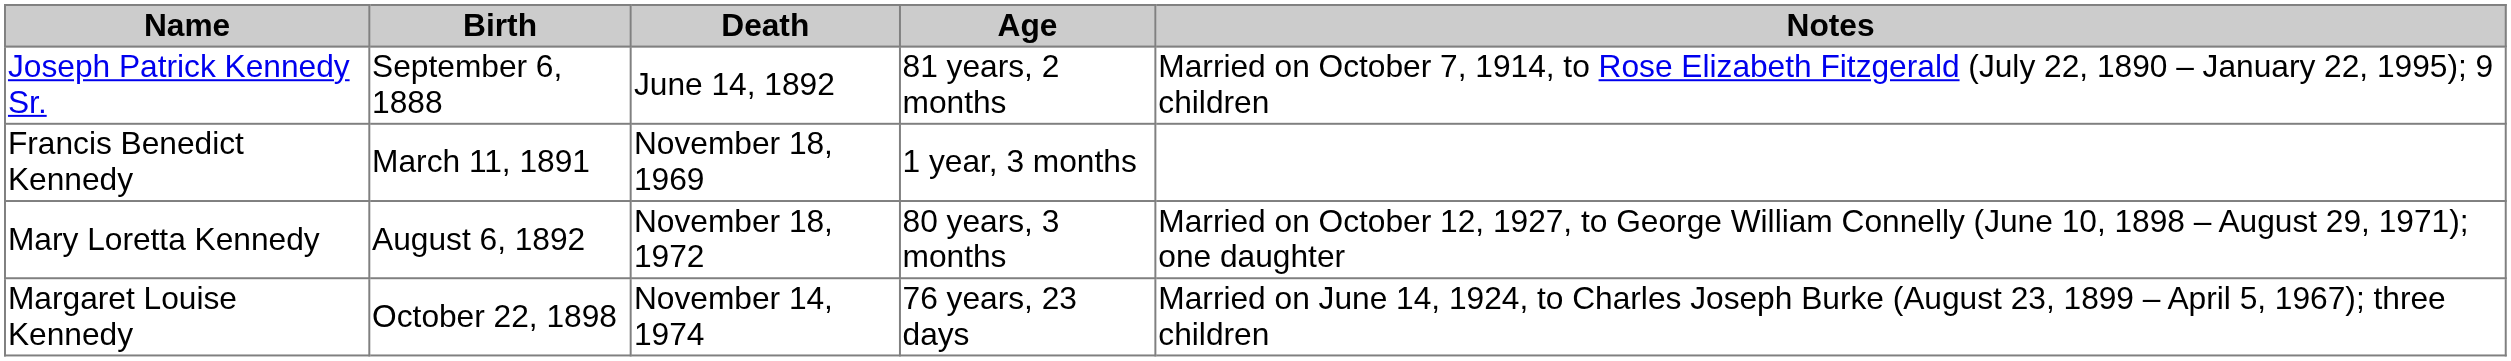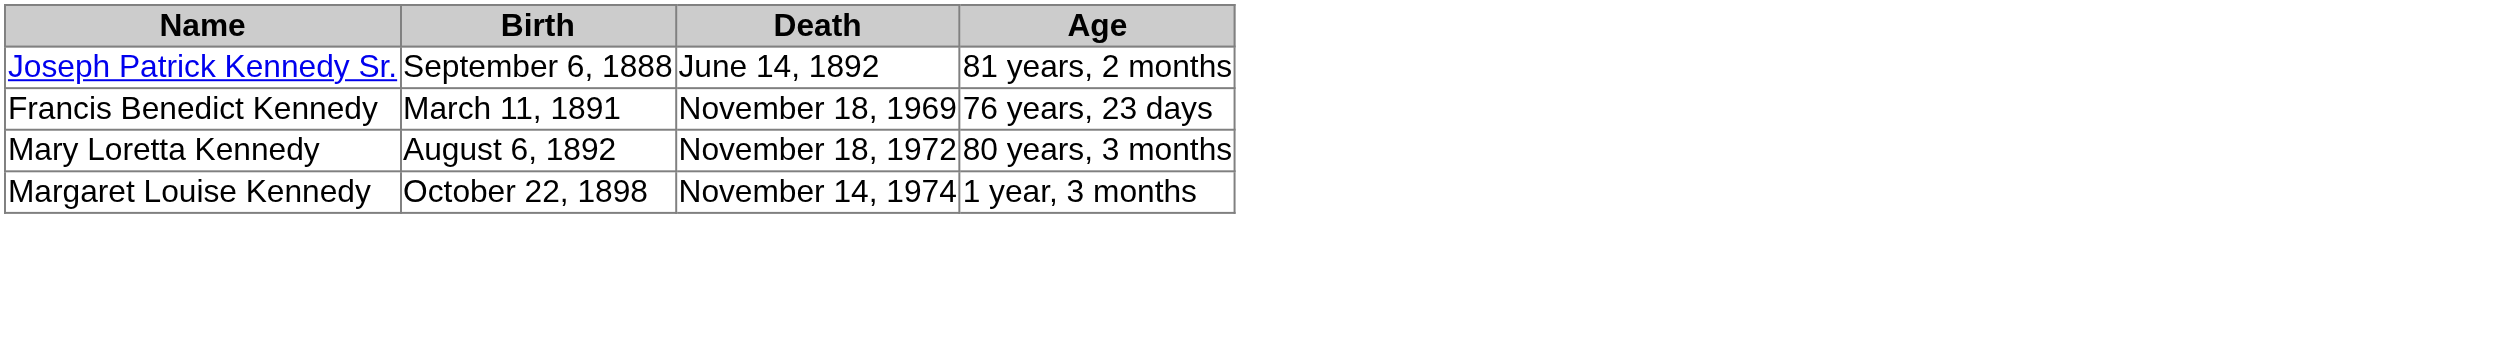- column: Notes | Married on October 7, 1914, to Rose Elizabeth Fitzgerald (July 22, 1890 – January 22, 1995); 9 children | Married on October 12, 1927, to George William Connelly (June 10, 1898 – August 29, 1971); one daughter | Married on June 14, 1924, to Charles Joseph Burke (August 23, 1899 – April 5, 1967); three children
Francis Benedict Kennedy | Age: 1 year, 3 months -> 76 years, 23 days
Margaret Louise Kennedy | Age: 76 years, 23 days -> 1 year, 3 months
